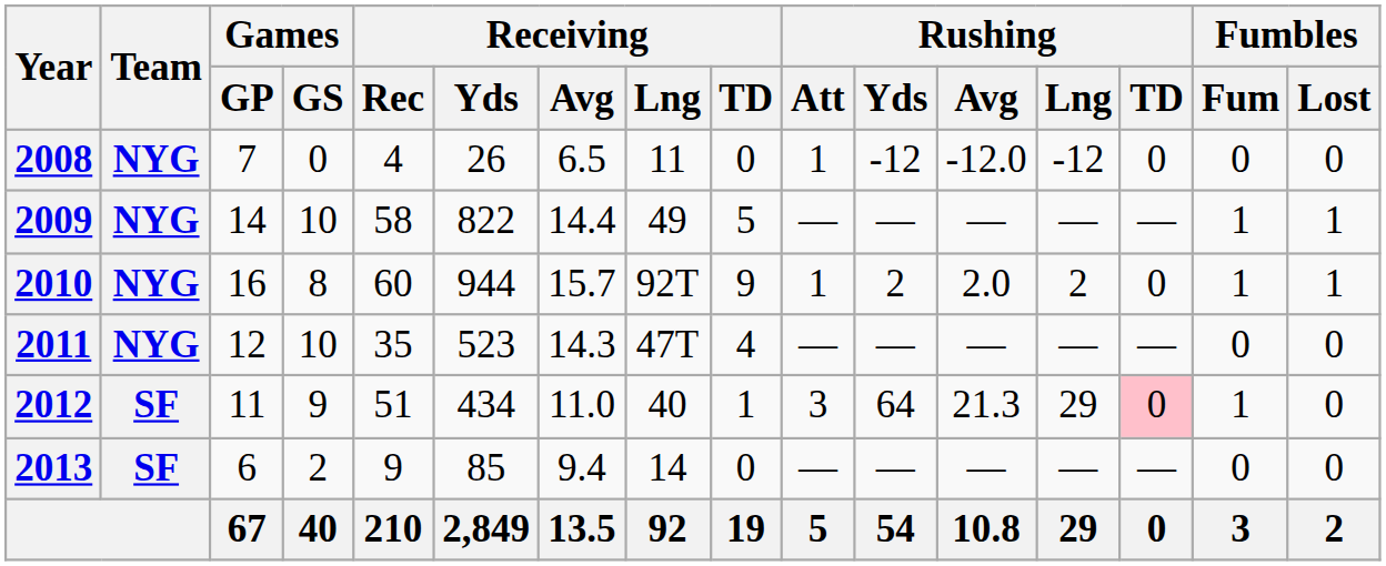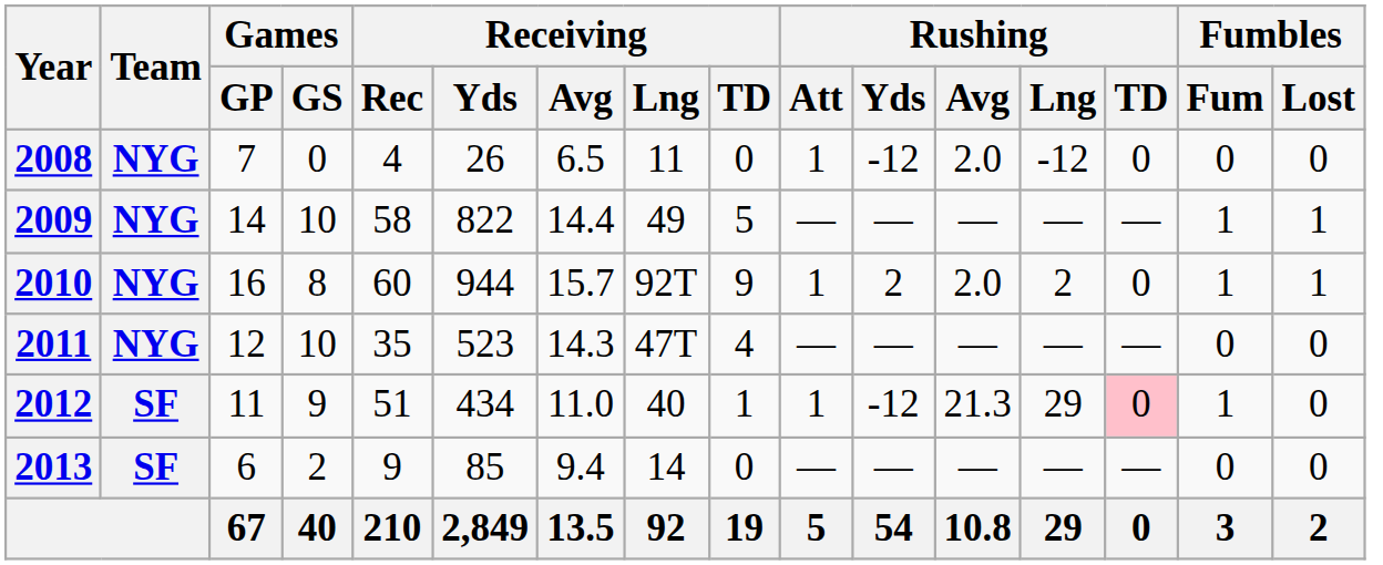2008 | Rushing / Avg: -12.0 -> 2.0
2012 | Rushing / Att: 3 -> 1
2012 | Rushing / Yds: 64 -> -12
